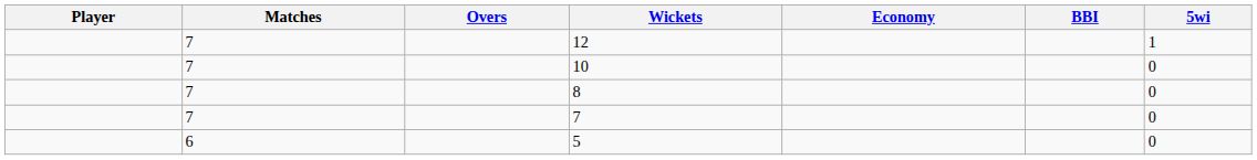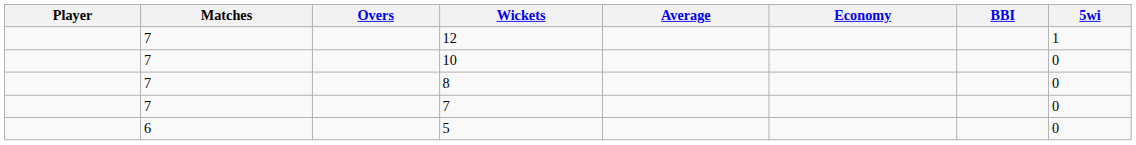+ column: Average
